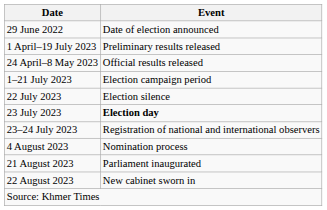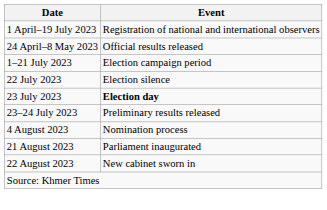- row: 29 June 2022 | Date of election announced
1 April–19 July 2023 | Event: Preliminary results released -> Registration of national and international observers
23–24 July 2023 | Event: Registration of national and international observers -> Preliminary results released
